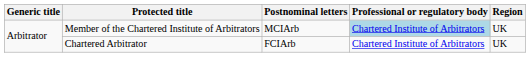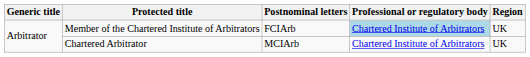Member of the Chartered Institute of Arbitrators | Postnominal letters: MCIArb -> FCIArb
Chartered Arbitrator | Postnominal letters: FCIArb -> MCIArb
